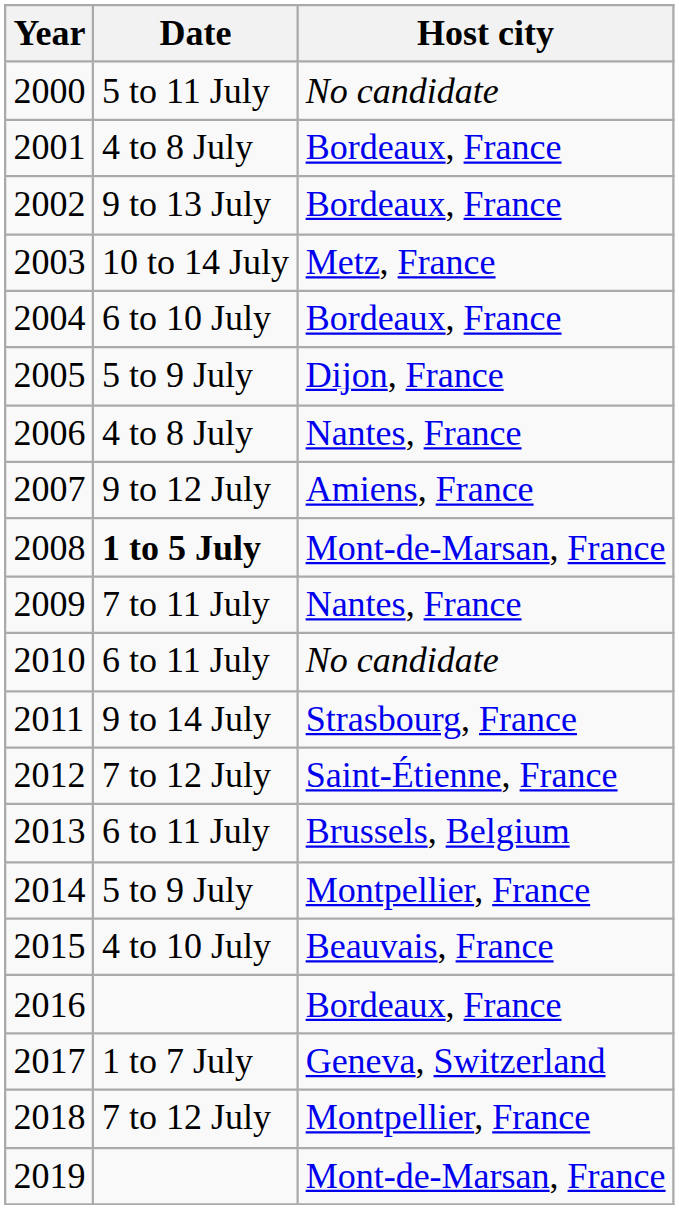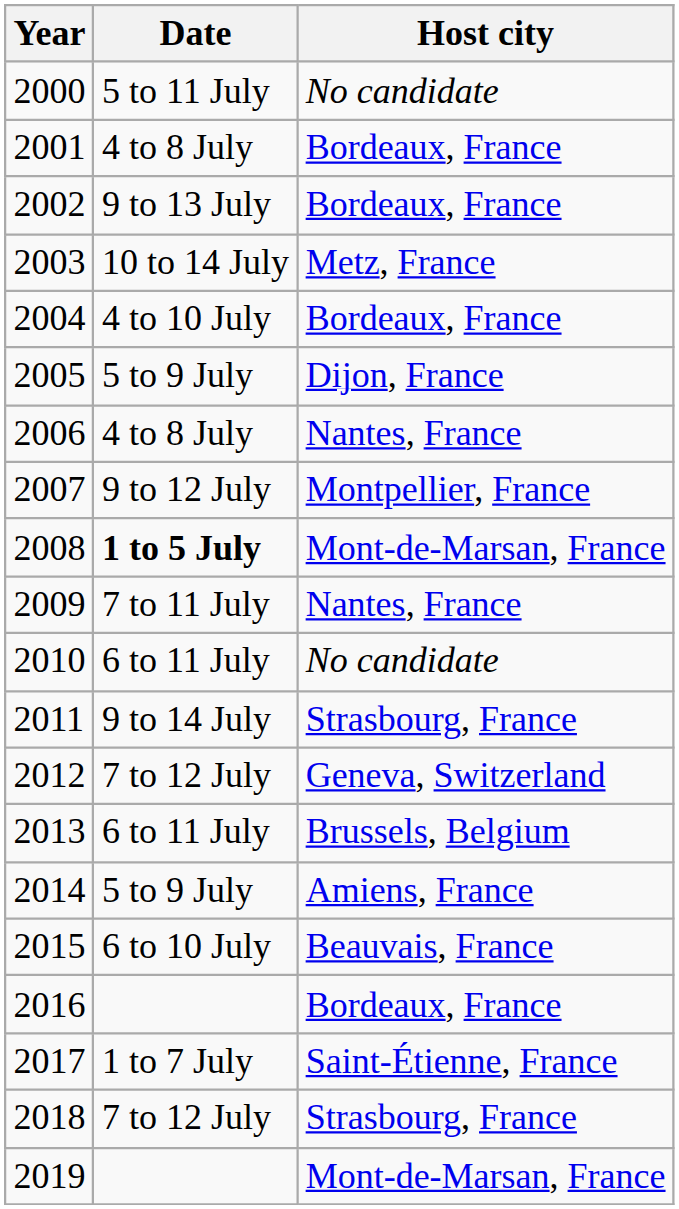2004 | Date: 6 to 10 July -> 4 to 10 July
2007 | Host city: Amiens, France -> Montpellier, France
2012 | Host city: Saint-Étienne, France -> Geneva, Switzerland
2014 | Host city: Montpellier, France -> Amiens, France
2015 | Date: 4 to 10 July -> 6 to 10 July
2017 | Host city: Geneva, Switzerland -> Saint-Étienne, France
2018 | Host city: Montpellier, France -> Strasbourg, France
